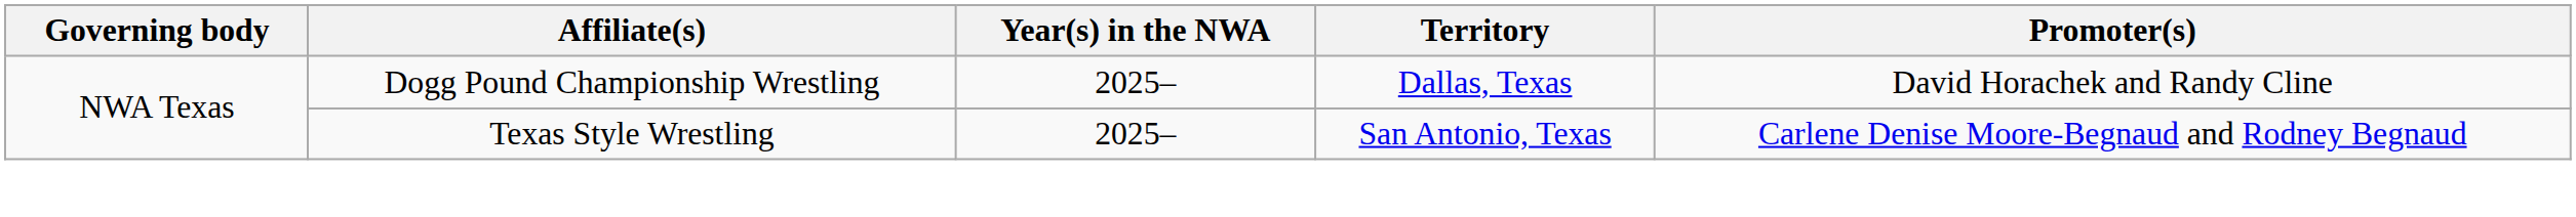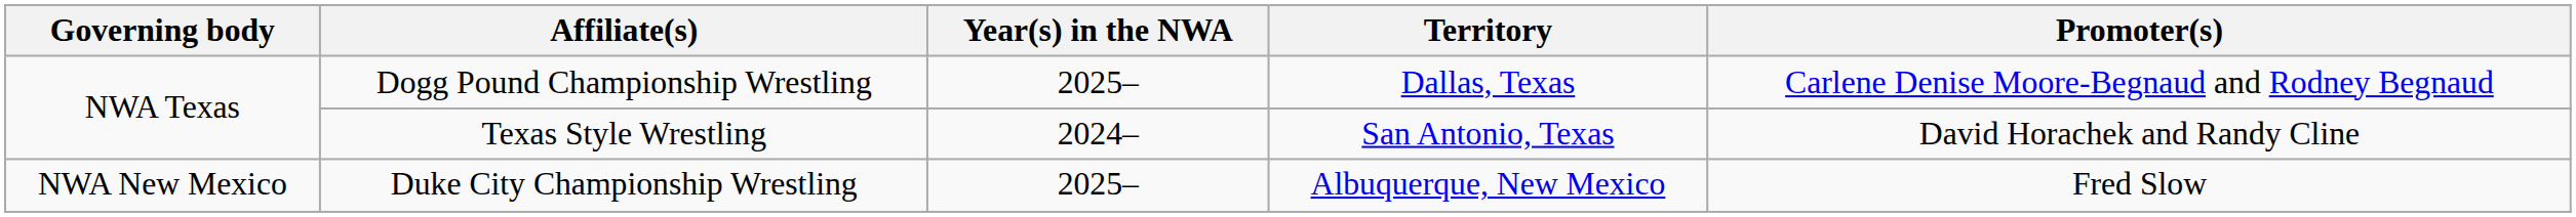Dogg Pound Championship Wrestling | Promoter(s): David Horachek and Randy Cline -> Carlene Denise Moore-Begnaud and Rodney Begnaud
Texas Style Wrestling | Year(s) in the NWA: 2025– -> 2024–
Texas Style Wrestling | Promoter(s): Carlene Denise Moore-Begnaud and Rodney Begnaud -> David Horachek and Randy Cline
+ row: NWA New Mexico | Duke City Championship Wrestling | 2025– | Albuquerque, New Mexico | Fred Slow
